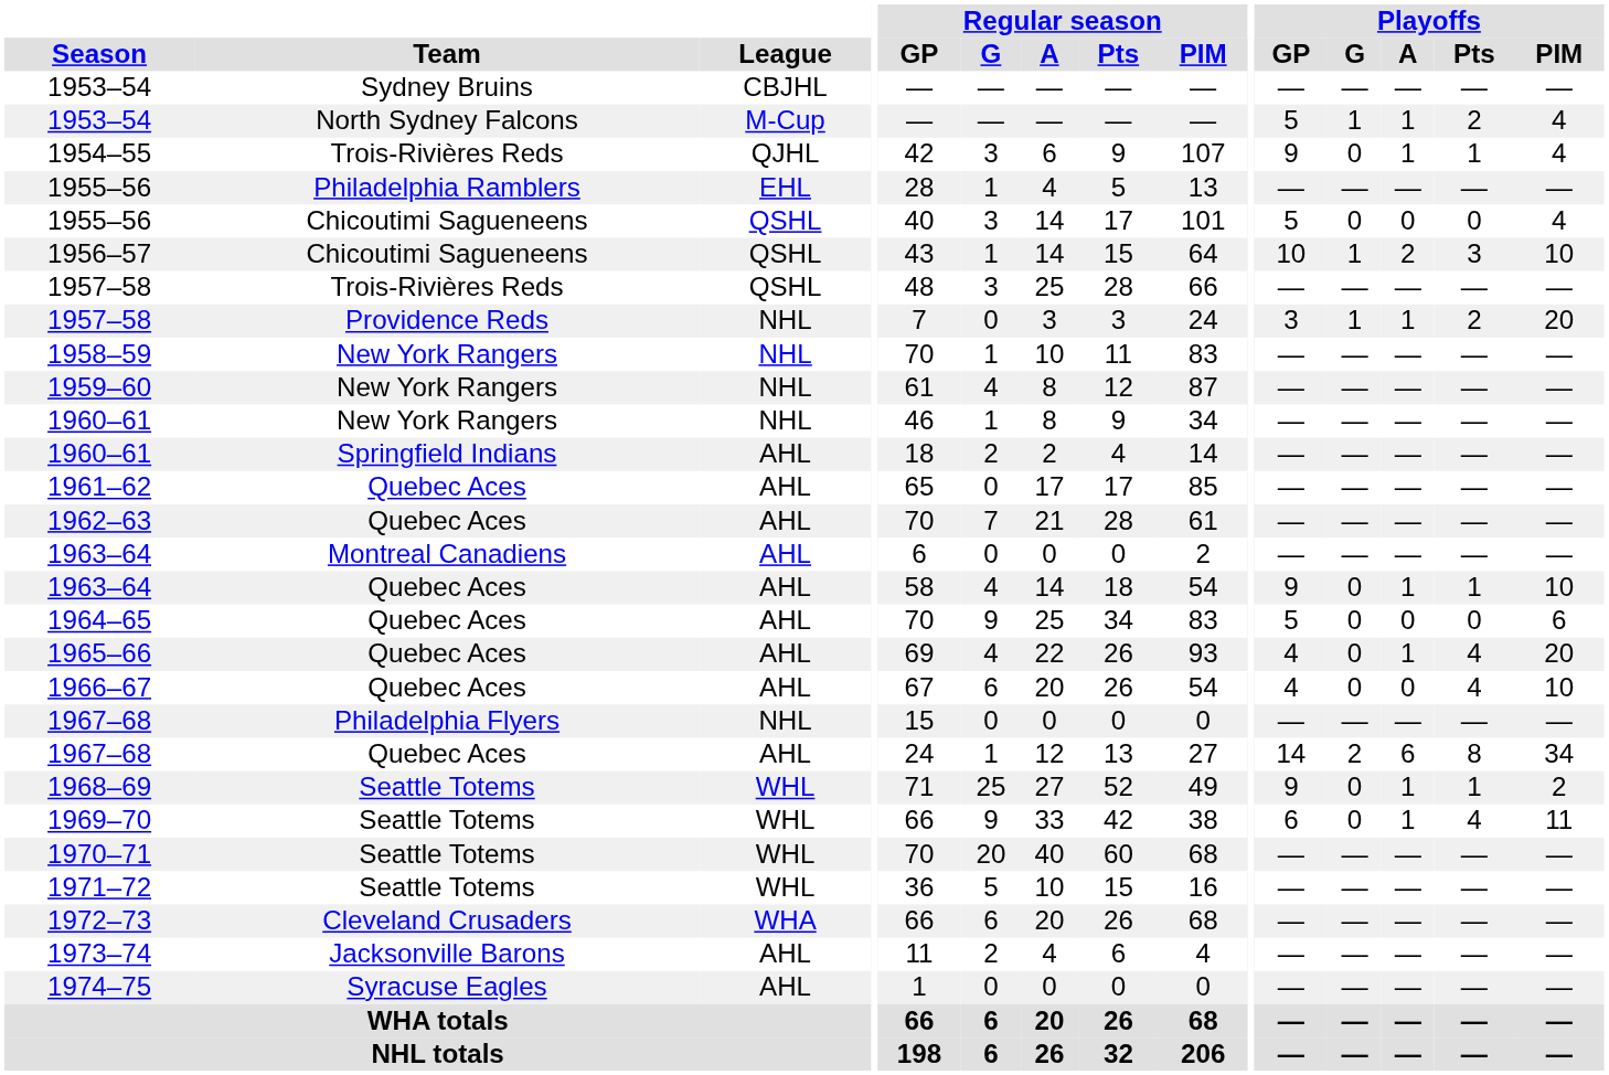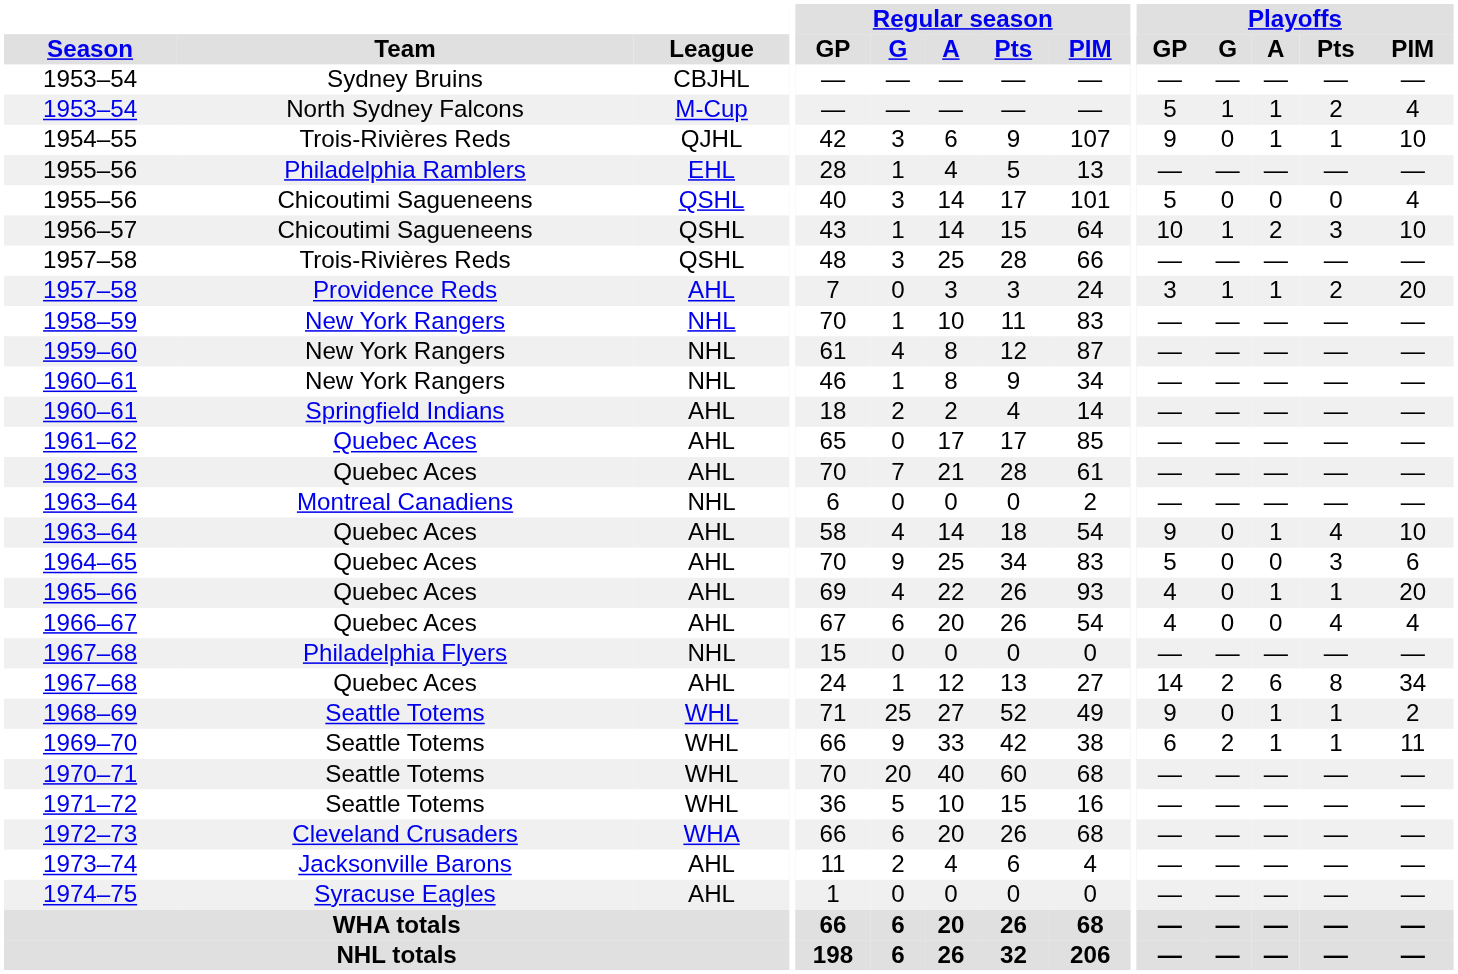1954–55 | Playoffs / PIM: 4 -> 10
1957–58 / Providence Reds | League: NHL -> AHL
1963–64 / Montreal Canadiens | League: AHL -> NHL
1963–64 / Quebec Aces | Playoffs / Pts: 1 -> 4
1964–65 | Playoffs / Pts: 0 -> 3
1965–66 | Playoffs / Pts: 4 -> 1
1966–67 | Playoffs / PIM: 10 -> 4
1969–70 | Playoffs / G: 0 -> 2
1969–70 | Playoffs / Pts: 4 -> 1
